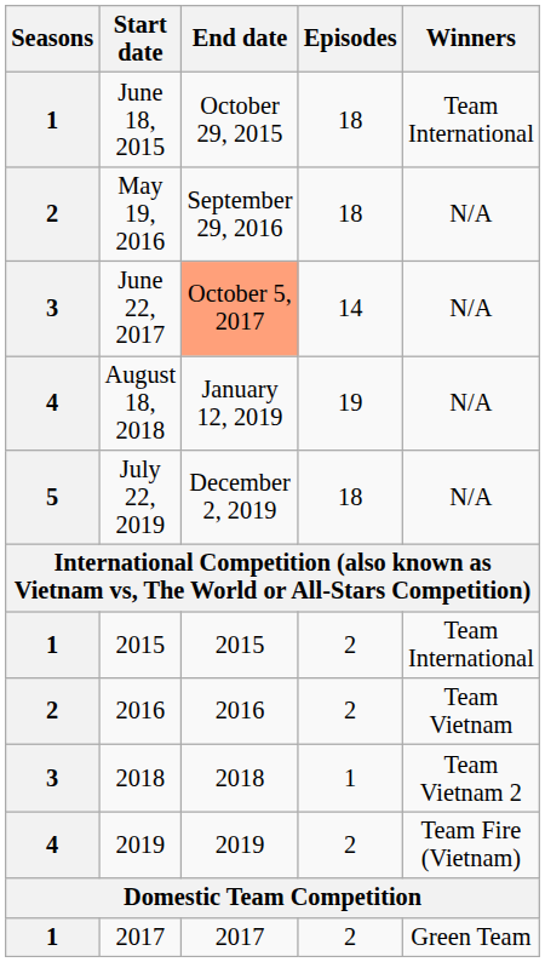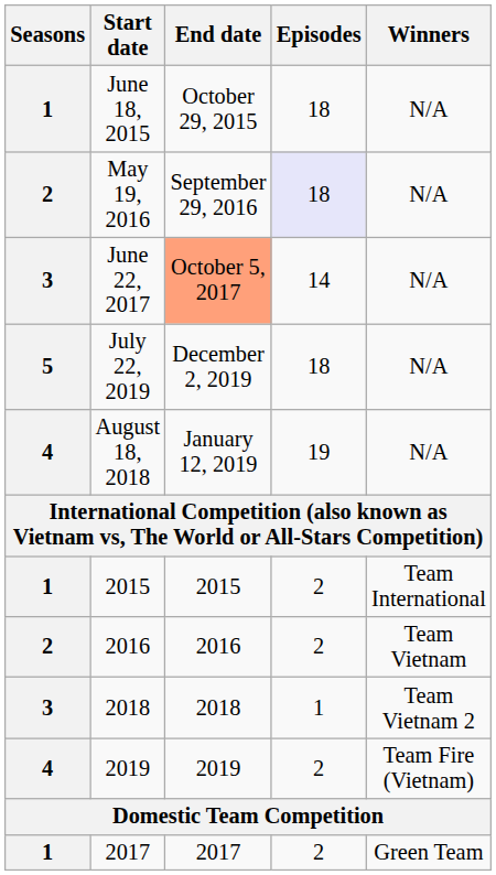June 18, 2015 | Winners: Team International -> N/A
May 19, 2016 | Episodes: no background -> lavender background
rows swapped: August 18, 2018 <-> July 22, 2019
